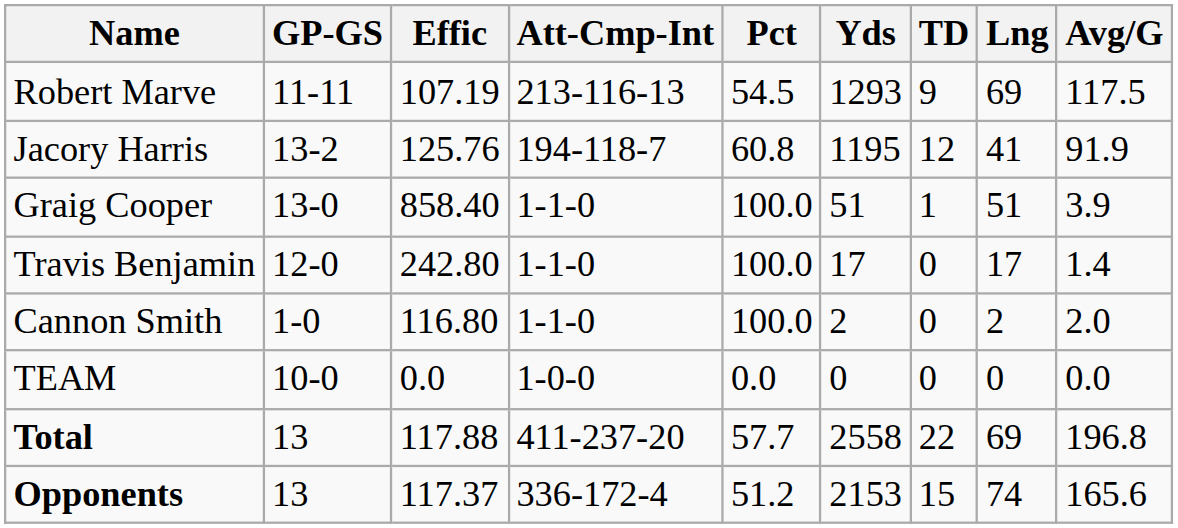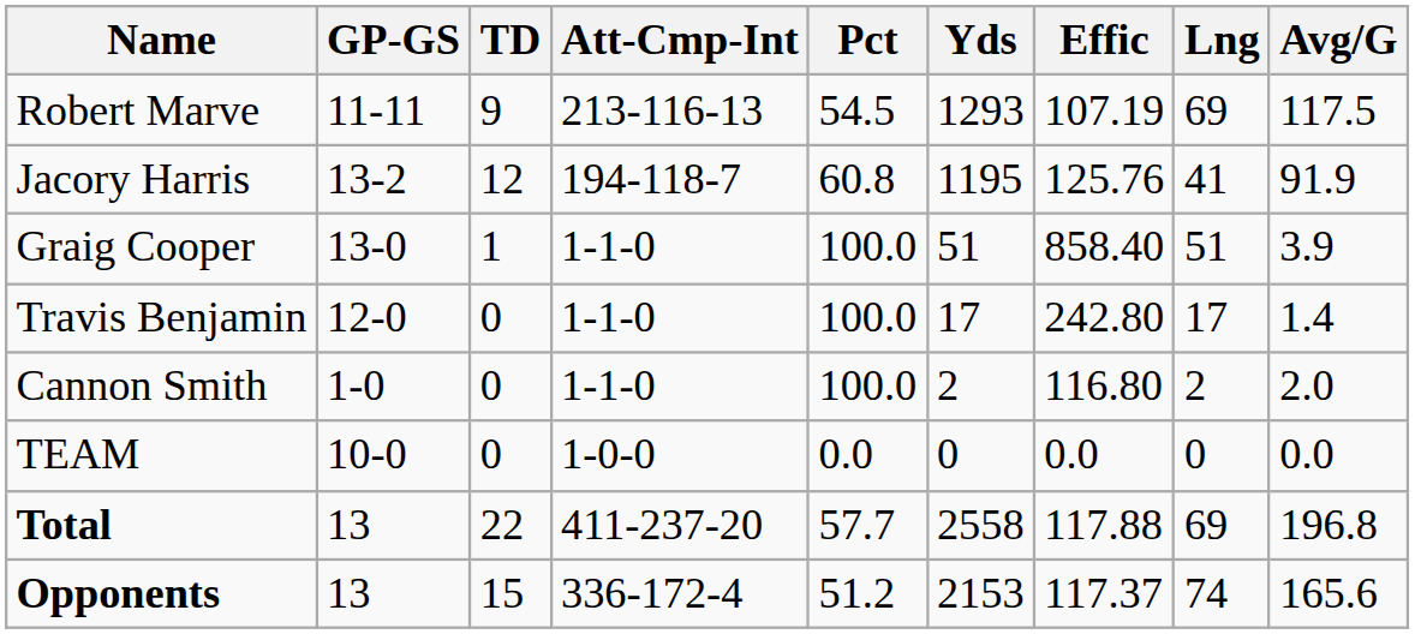columns swapped: Effic <-> TD
